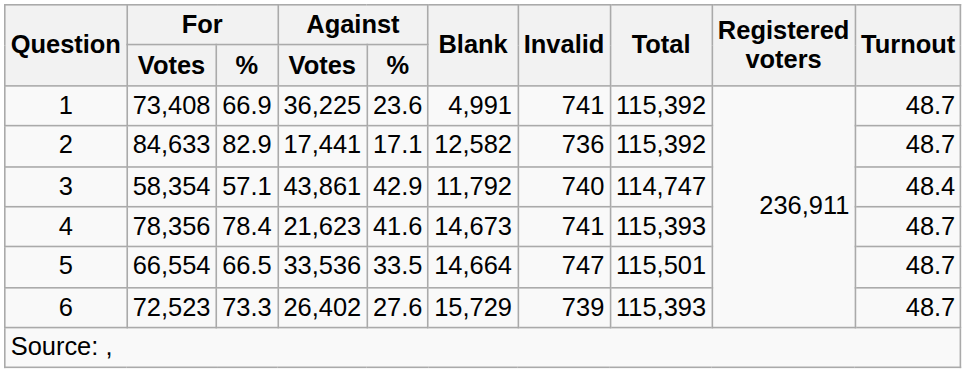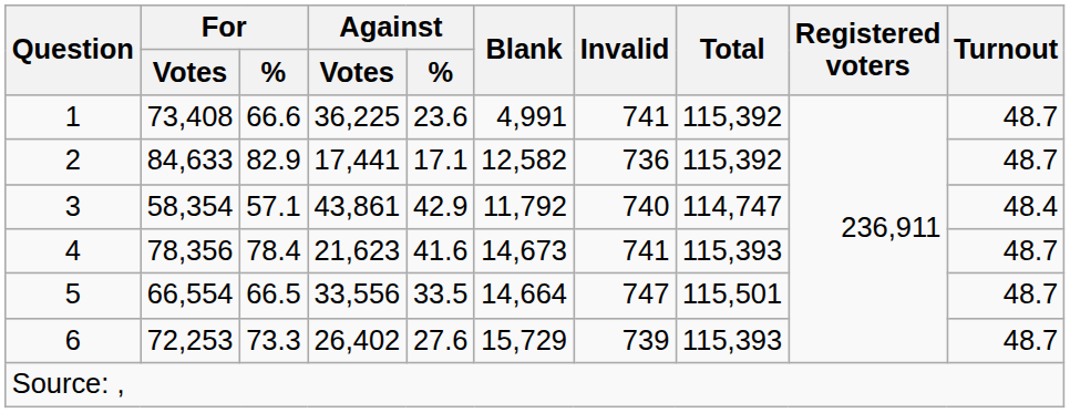1 | For / %: 66.9 -> 66.6
5 | Against / Votes: 33,536 -> 33,556
6 | For / Votes: 72,523 -> 72,253
